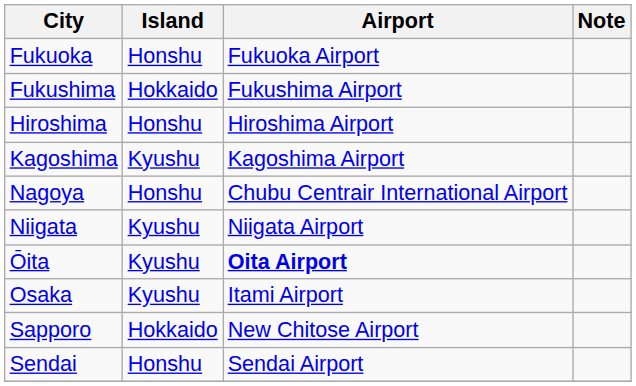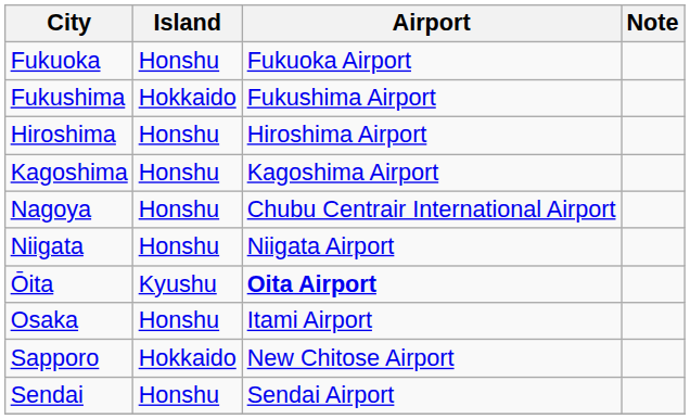Kagoshima | Island: Kyushu -> Honshu
Niigata | Island: Kyushu -> Honshu
Osaka | Island: Kyushu -> Honshu
